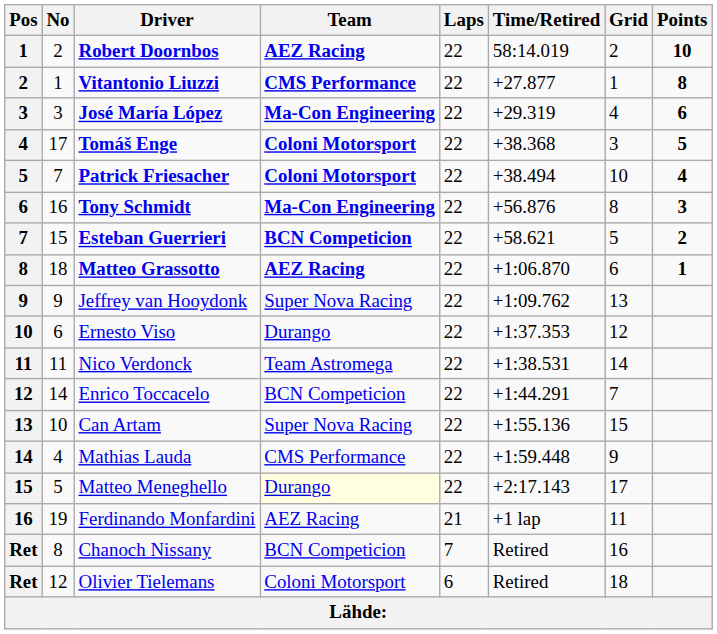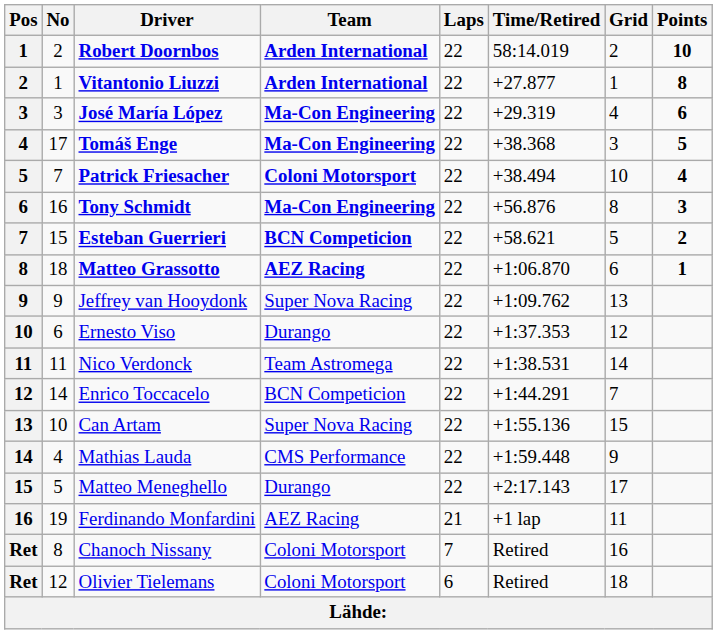Robert Doornbos | Team: AEZ Racing -> Arden International
Vitantonio Liuzzi | Team: CMS Performance -> Arden International
Tomáš Enge | Team: Coloni Motorsport -> Ma-Con Engineering
Matteo Meneghello | Team: lightyellow background -> no background
Chanoch Nissany | Team: BCN Competicion -> Coloni Motorsport
